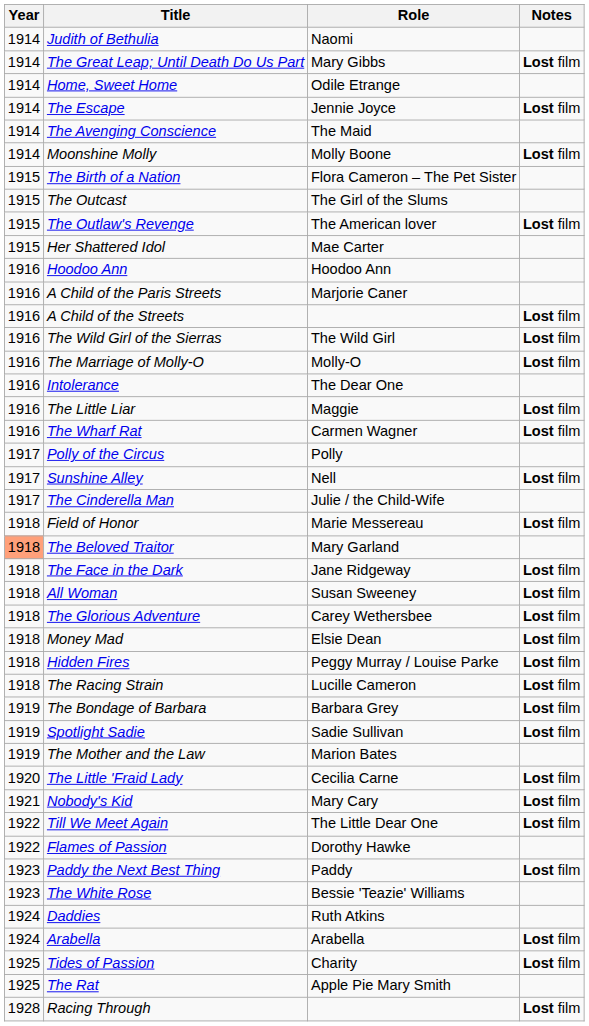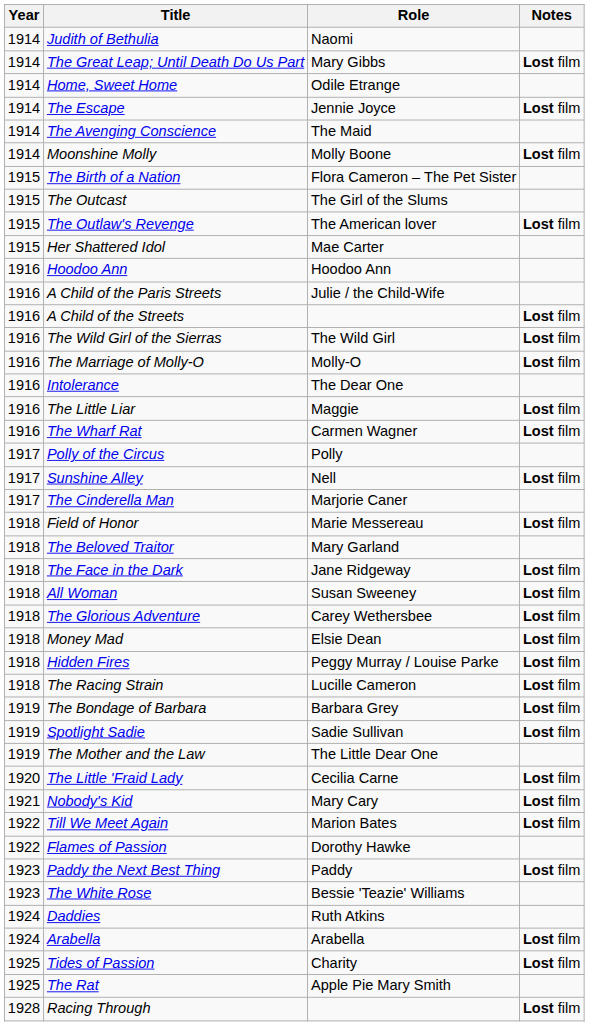A Child of the Paris Streets | Role: Marjorie Caner -> Julie / the Child-Wife
The Cinderella Man | Role: Julie / the Child-Wife -> Marjorie Caner
The Beloved Traitor | Year: lightsalmon background -> no background
The Mother and the Law | Role: Marion Bates -> The Little Dear One
Till We Meet Again | Role: The Little Dear One -> Marion Bates
